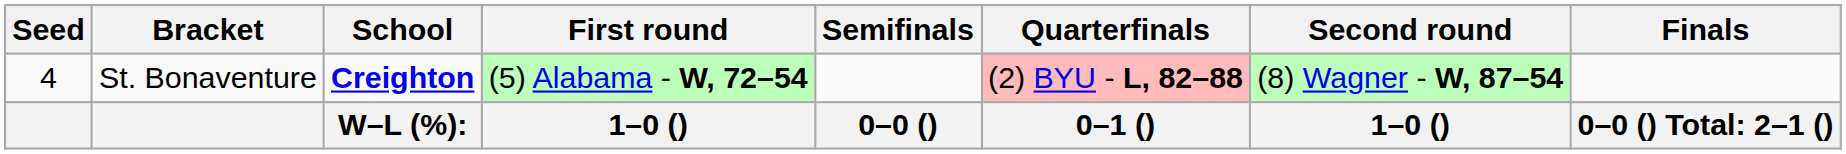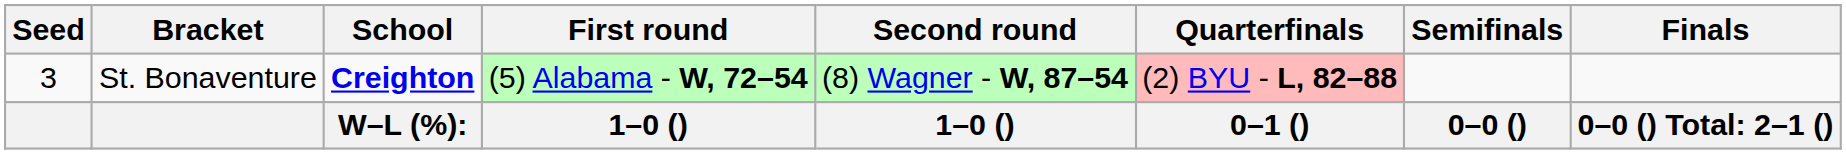columns swapped: Second round <-> Semifinals
St. Bonaventure | Seed: 4 -> 3
